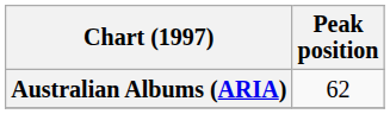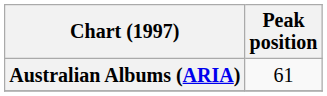Australian Albums (ARIA) | Peak position: 62 -> 61
